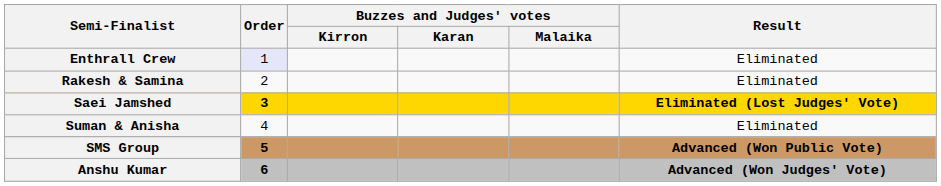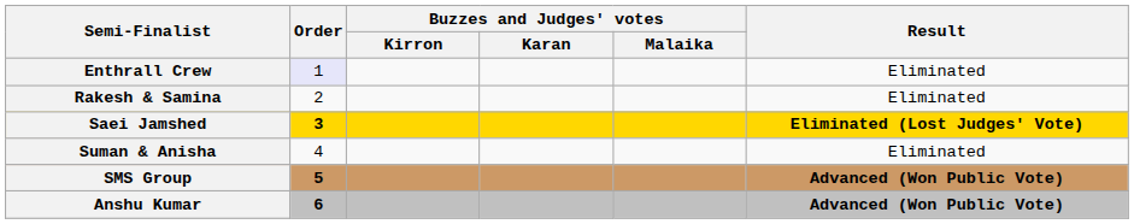Anshu Kumar | Result: Advanced (Won Judges' Vote) -> Advanced (Won Public Vote)
